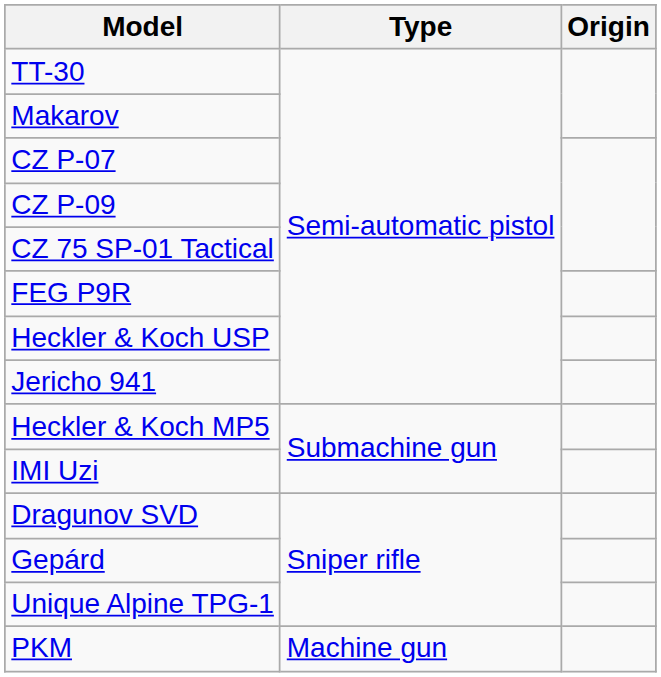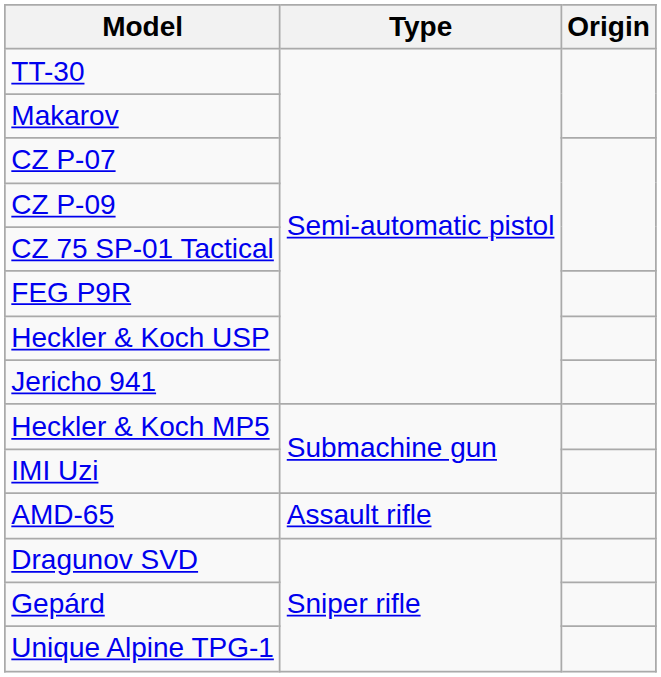+ row: AMD-65 | Assault rifle
- row: PKM | Machine gun
